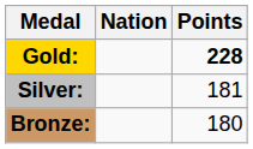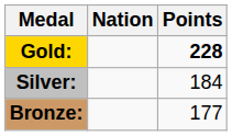Silver: | Points: 181 -> 184
Bronze: | Points: 180 -> 177
